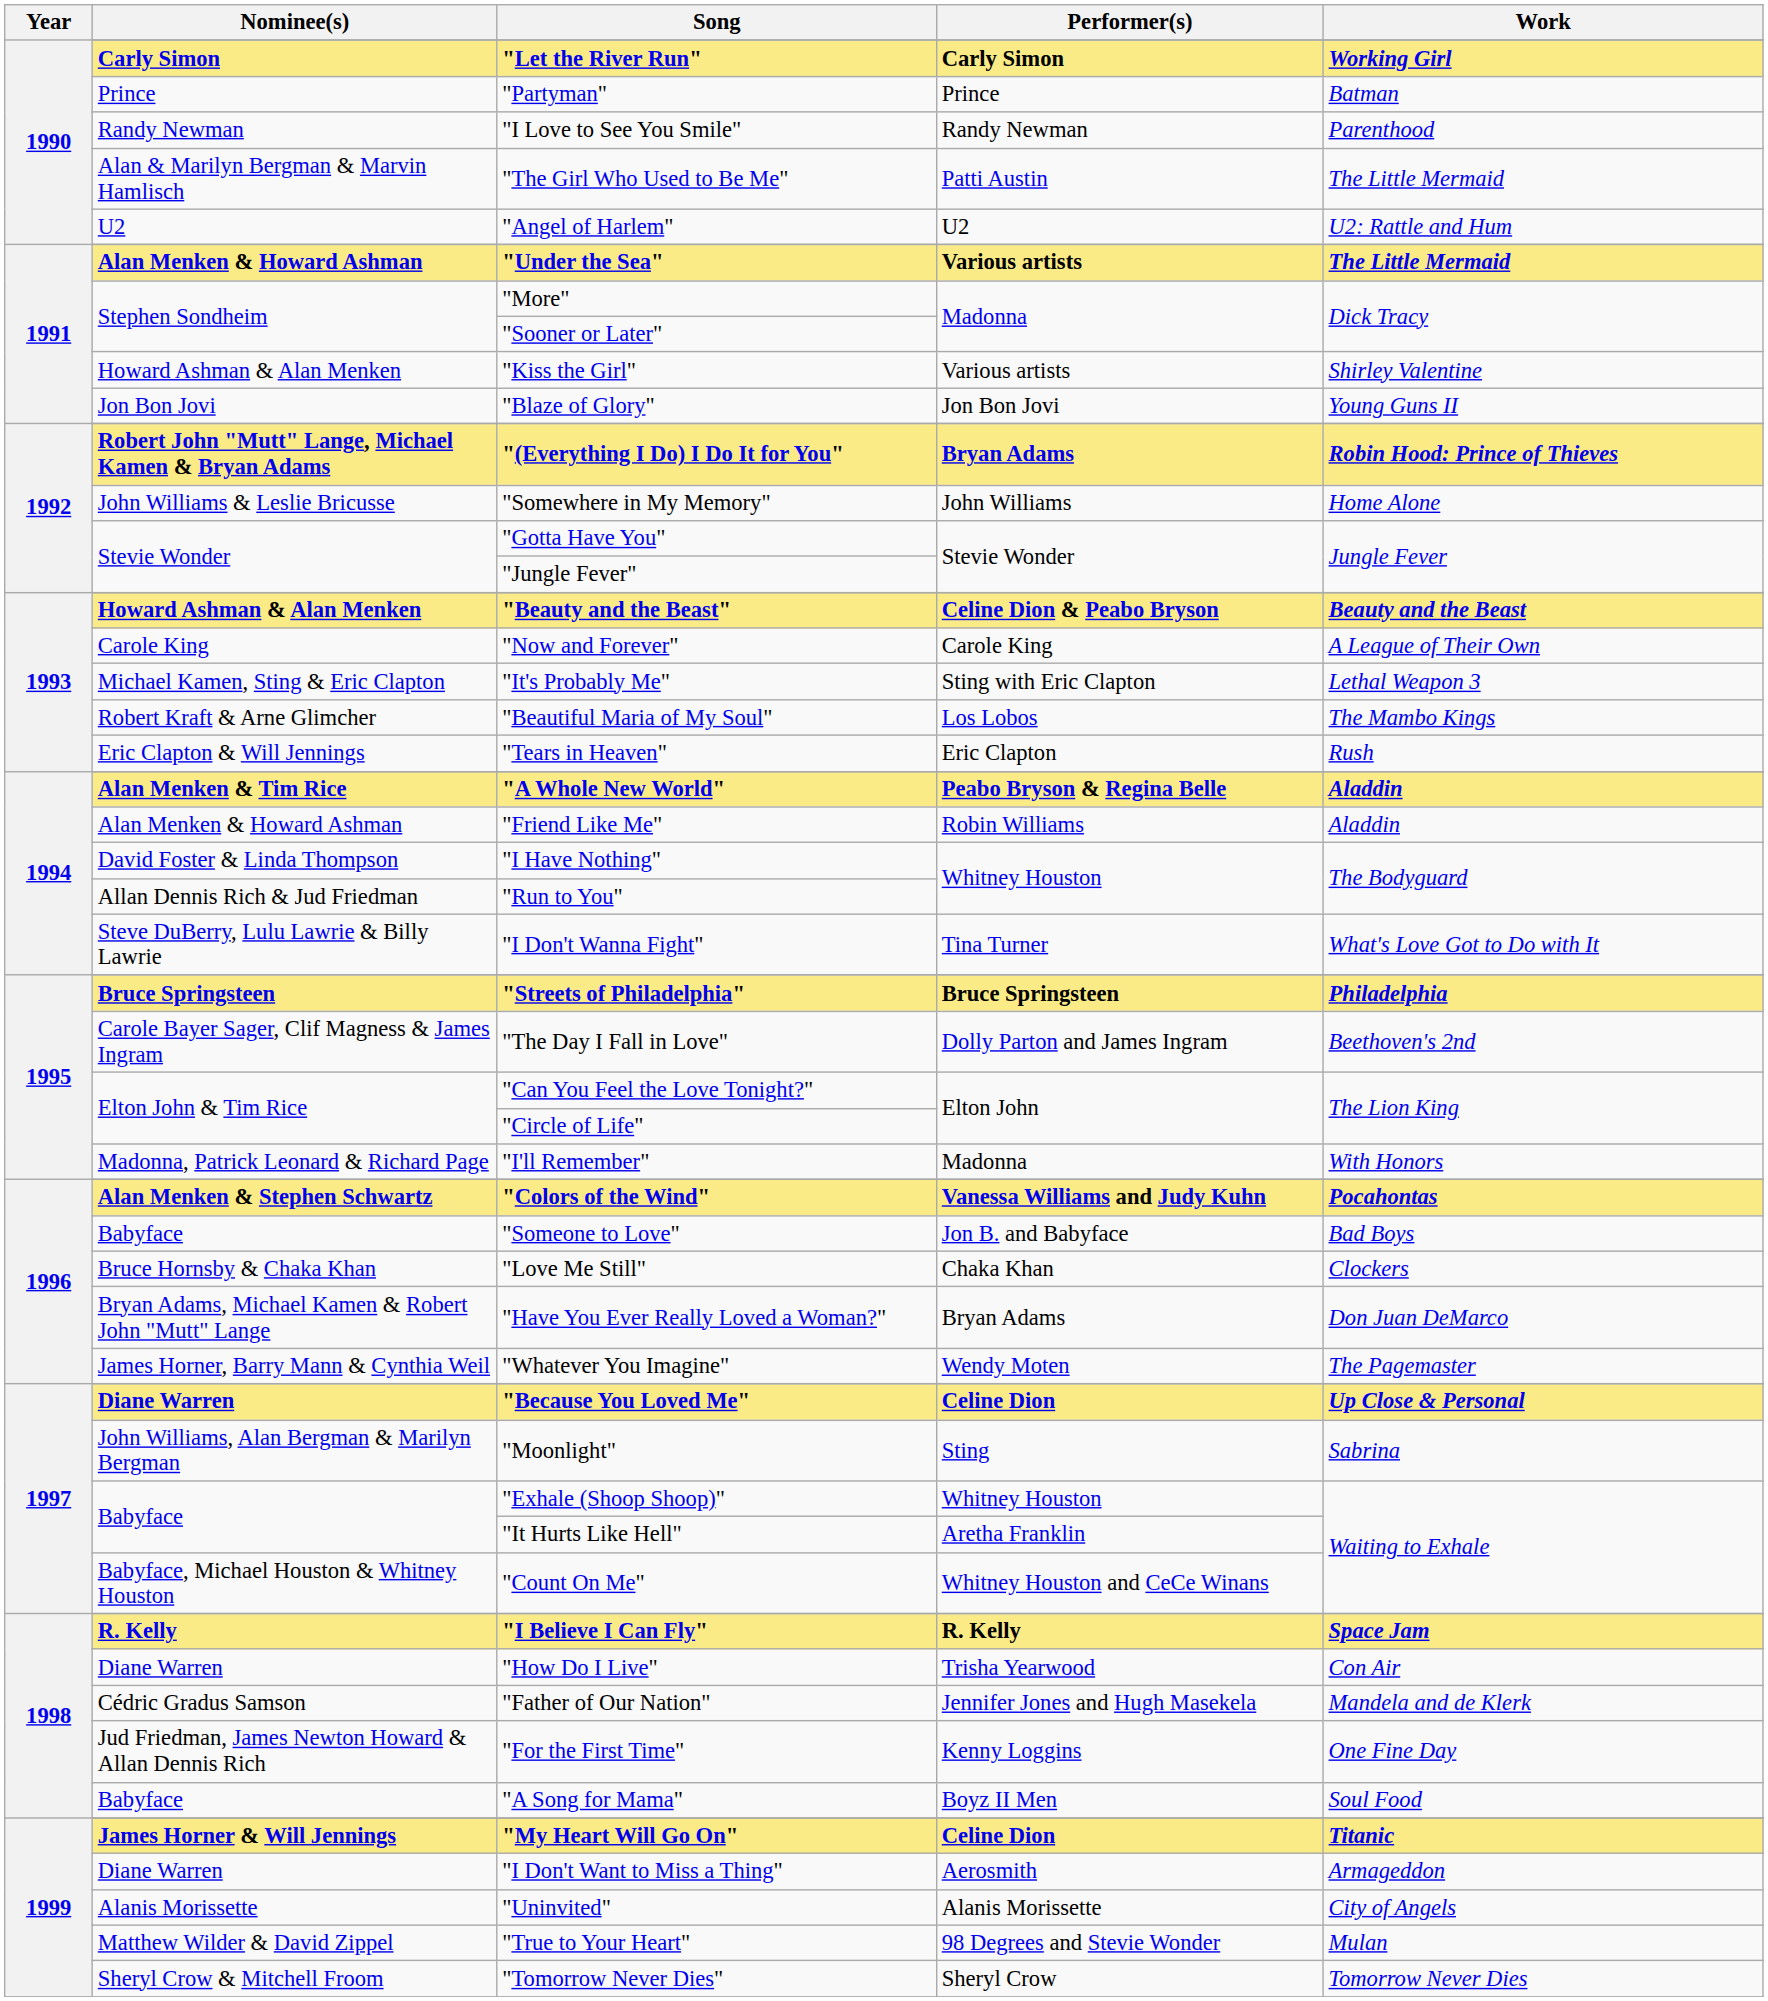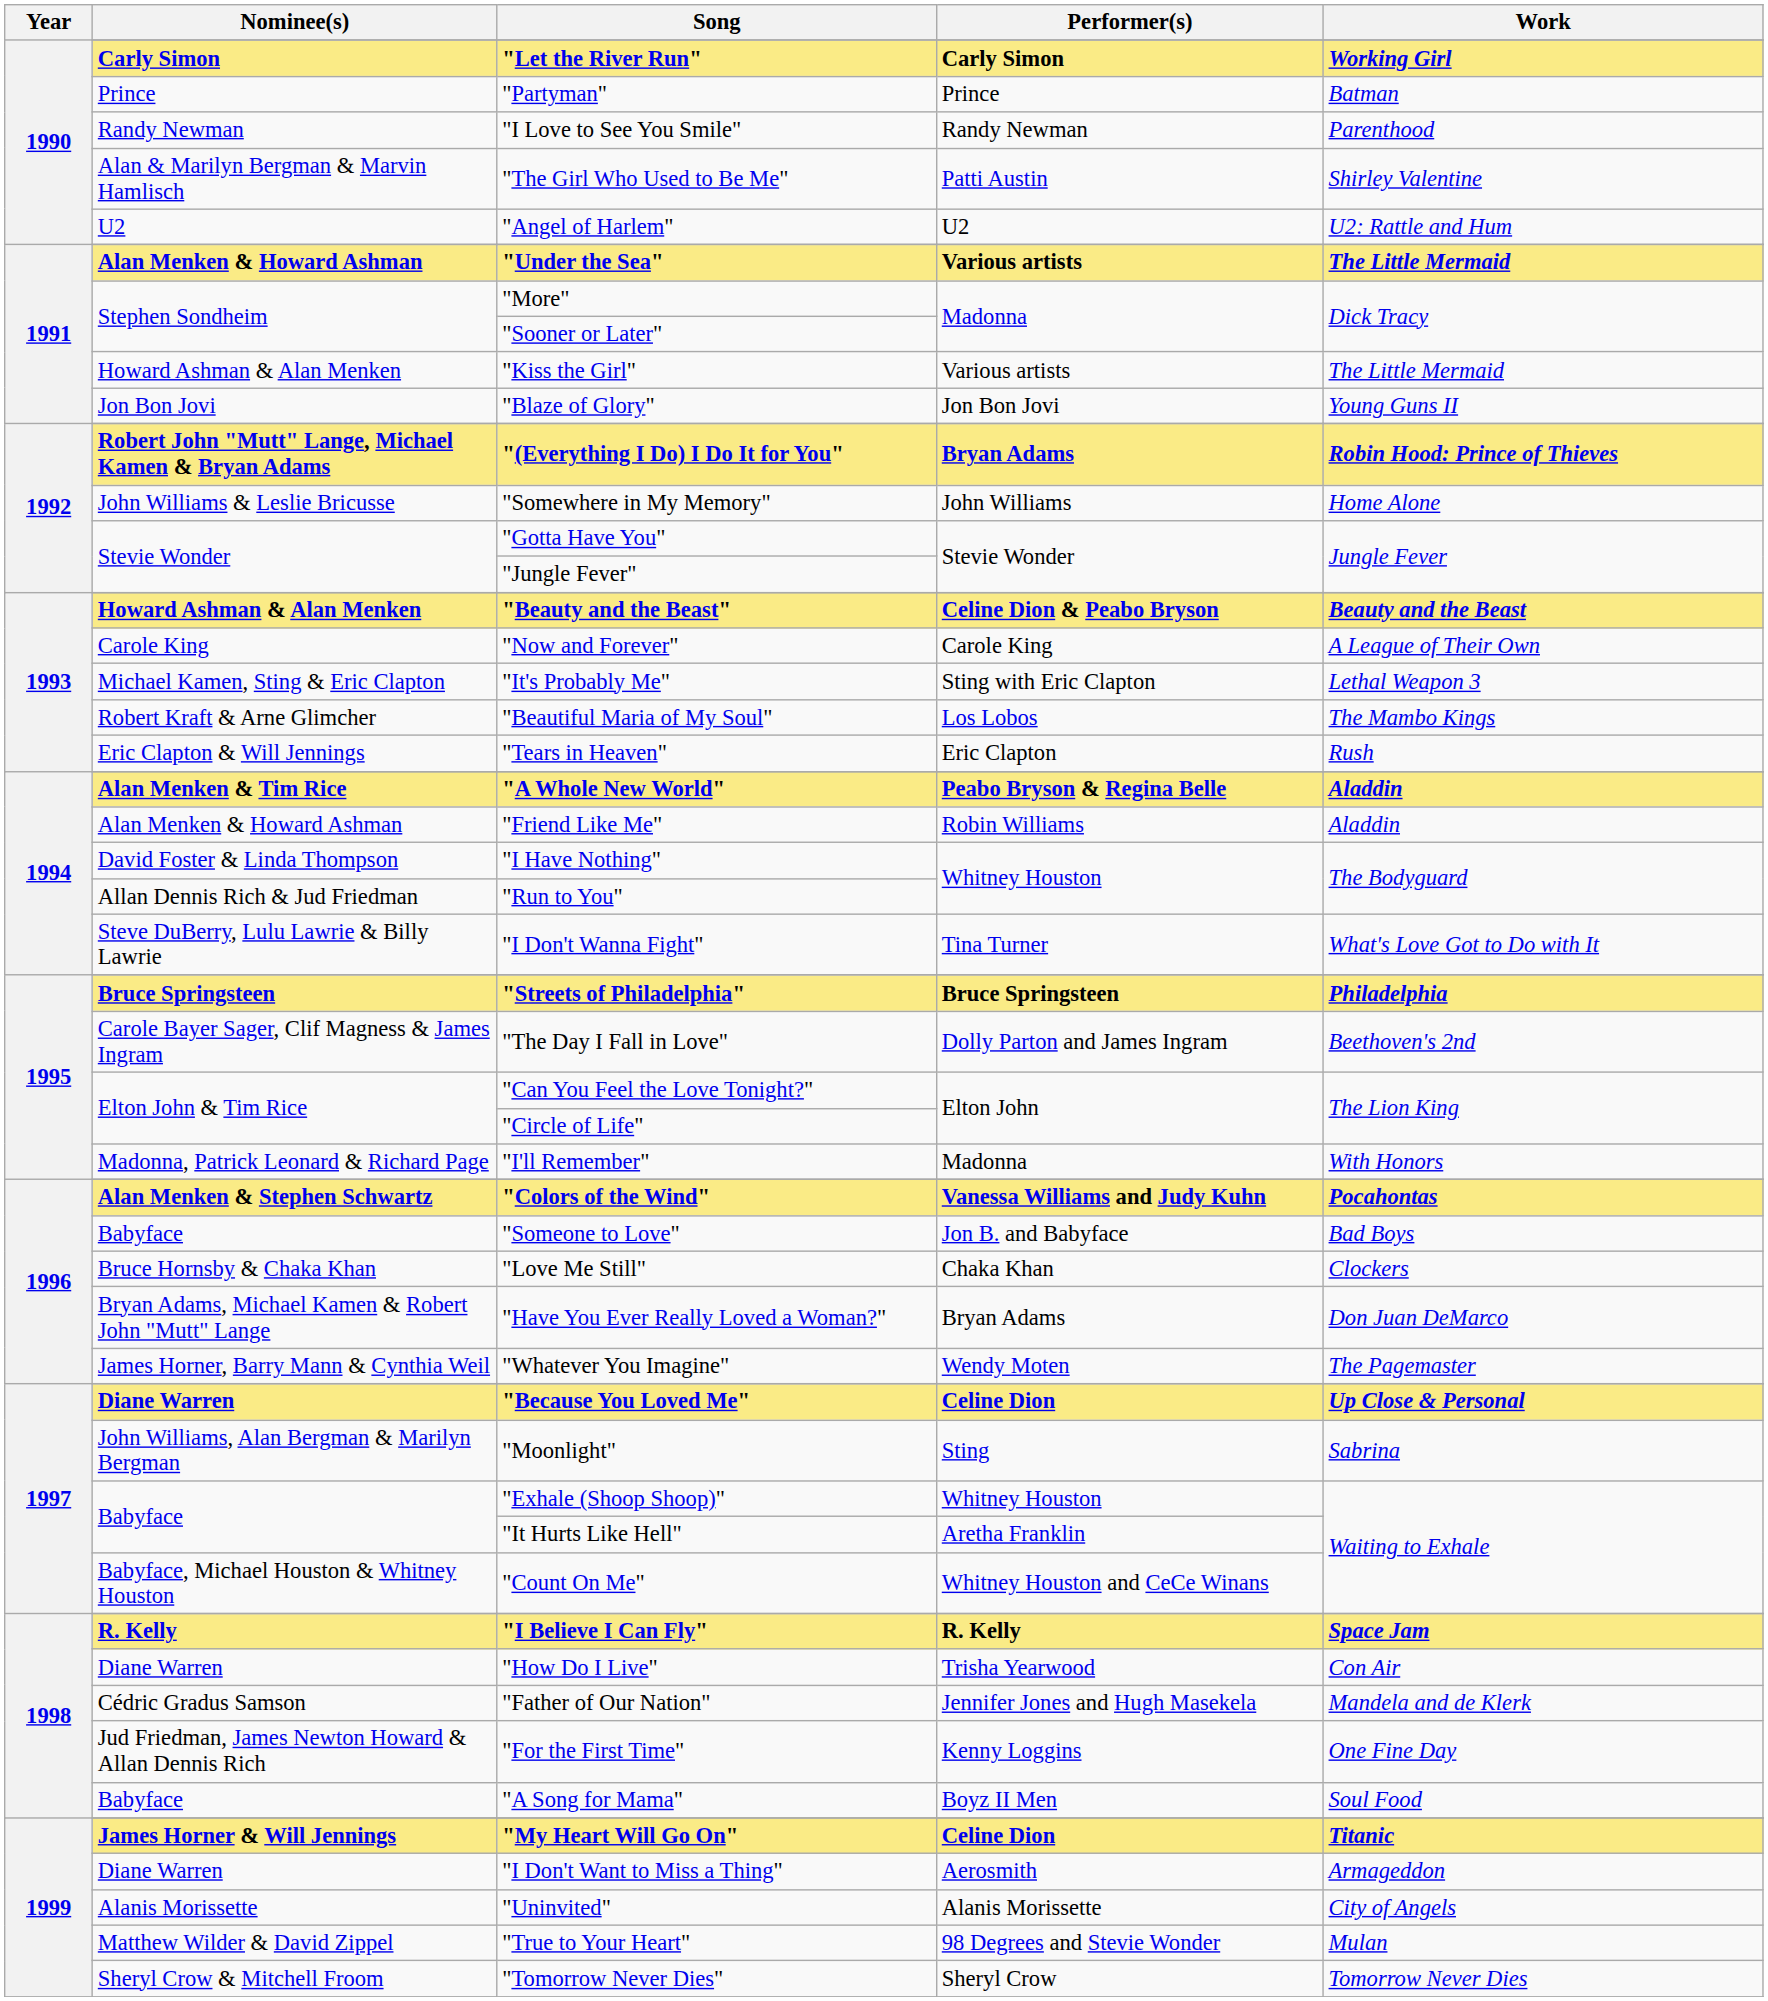"The Girl Who Used to Be Me" | Work: The Little Mermaid -> Shirley Valentine
"Kiss the Girl" | Work: Shirley Valentine -> The Little Mermaid
